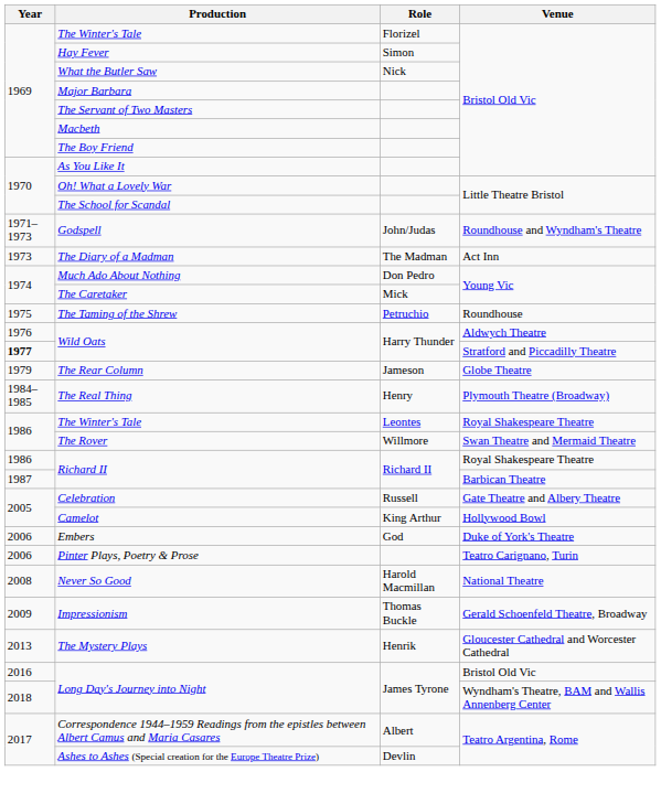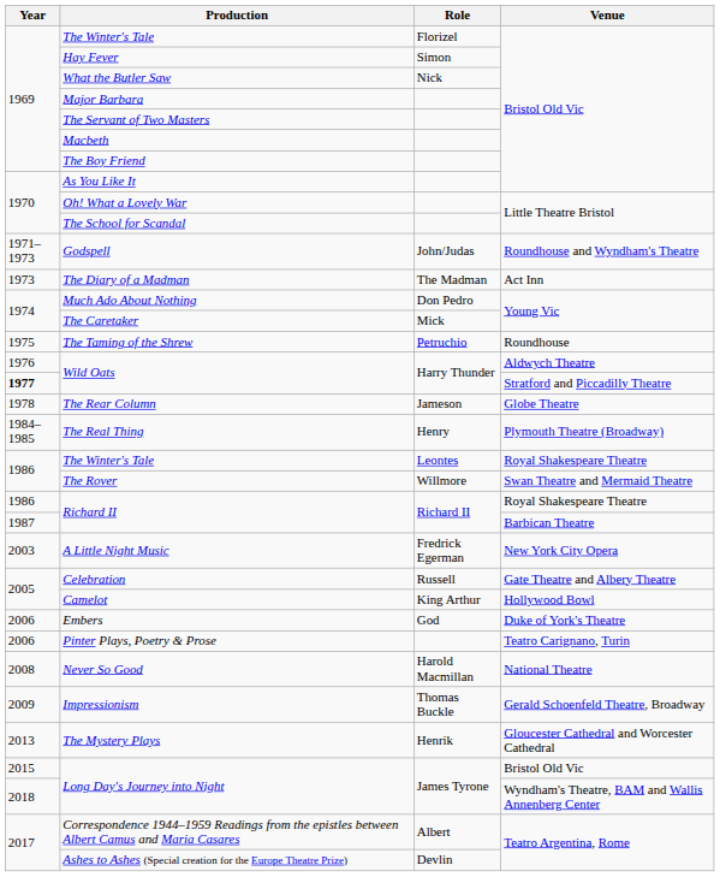The Rear Column | Year: 1979 -> 1978
+ row: 2003 | A Little Night Music | Fredrick Egerman | New York City Opera
Long Day's Journey into Night / Bristol Old Vic | Year: 2016 -> 2015
